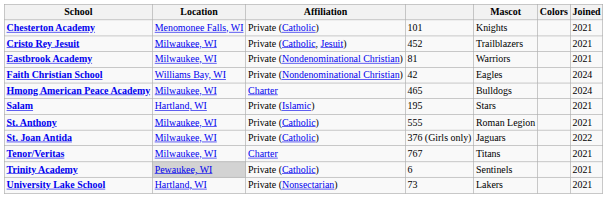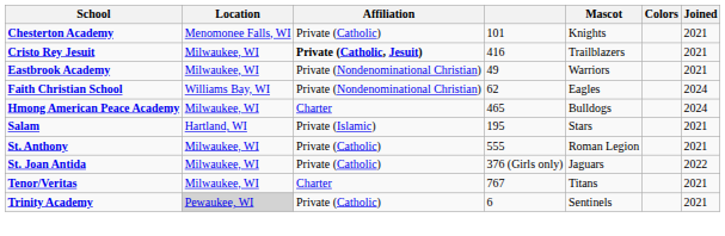Cristo Rey Jesuit | Affiliation: normal -> bold
Cristo Rey Jesuit | column 4: 452 -> 416
Eastbrook Academy | column 4: 81 -> 49
Faith Christian School | column 4: 42 -> 62
- row: University Lake School | Hartland, WI | Private (Nonsectarian) | 73 | Lakers | 2021
